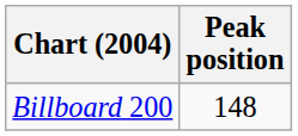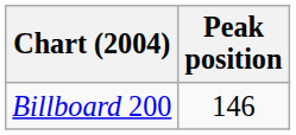Billboard 200 | Peak position: 148 -> 146
